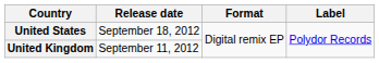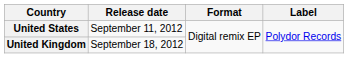United States | Release date: September 18, 2012 -> September 11, 2012
United Kingdom | Release date: September 11, 2012 -> September 18, 2012
